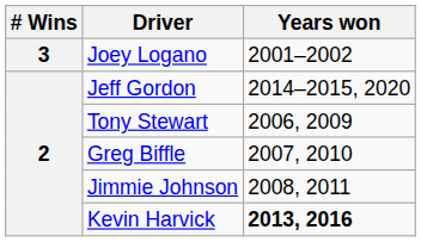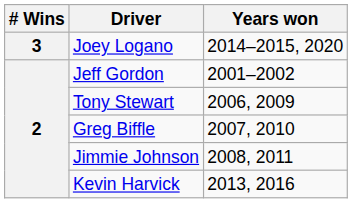Joey Logano | Years won: 2001–2002 -> 2014–2015, 2020
Jeff Gordon | Years won: 2014–2015, 2020 -> 2001–2002
Kevin Harvick | Years won: bold -> normal
